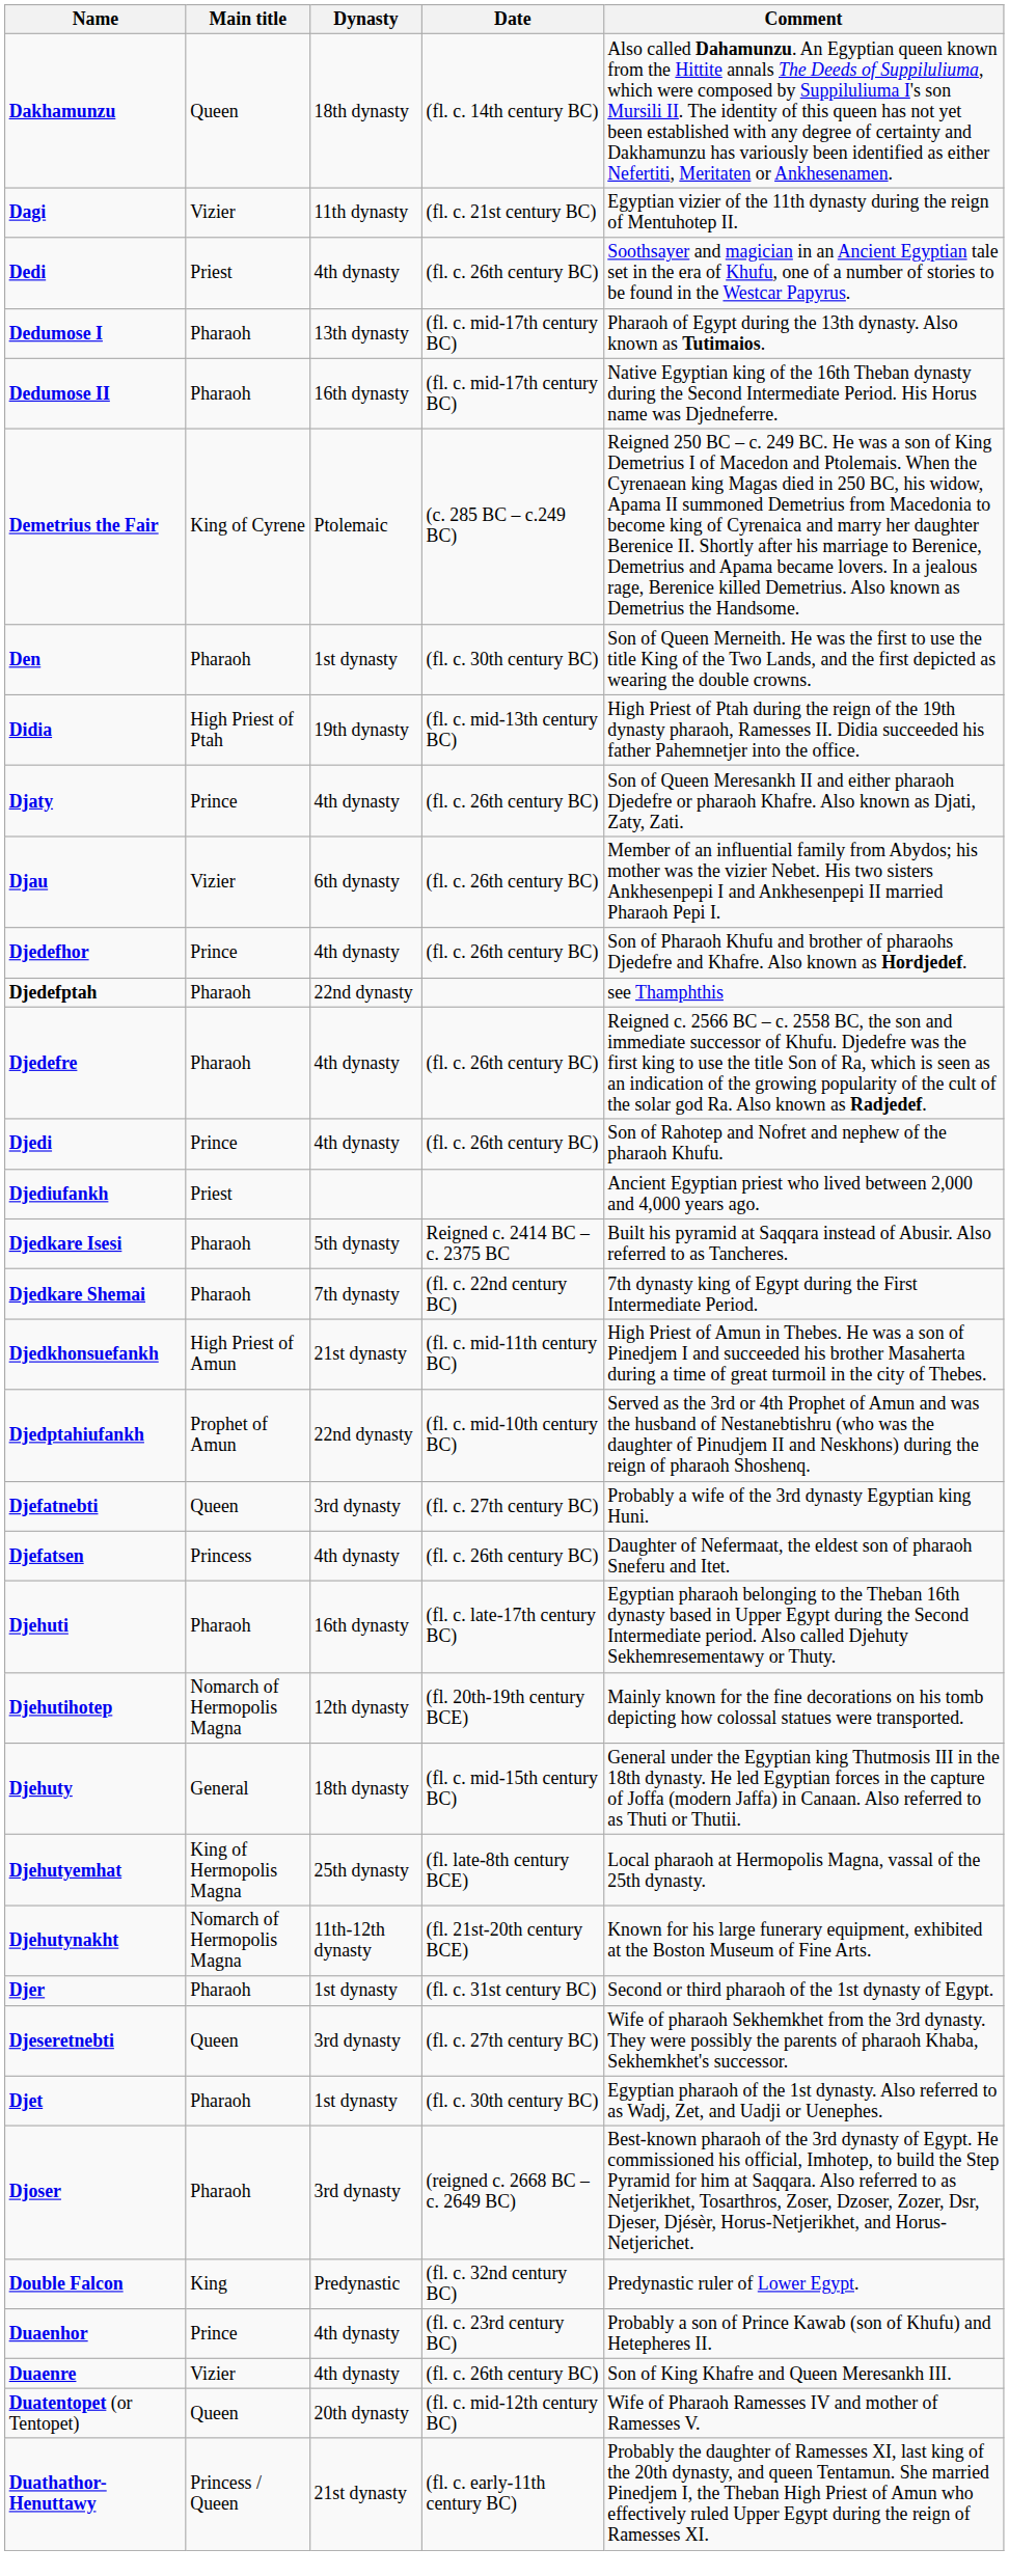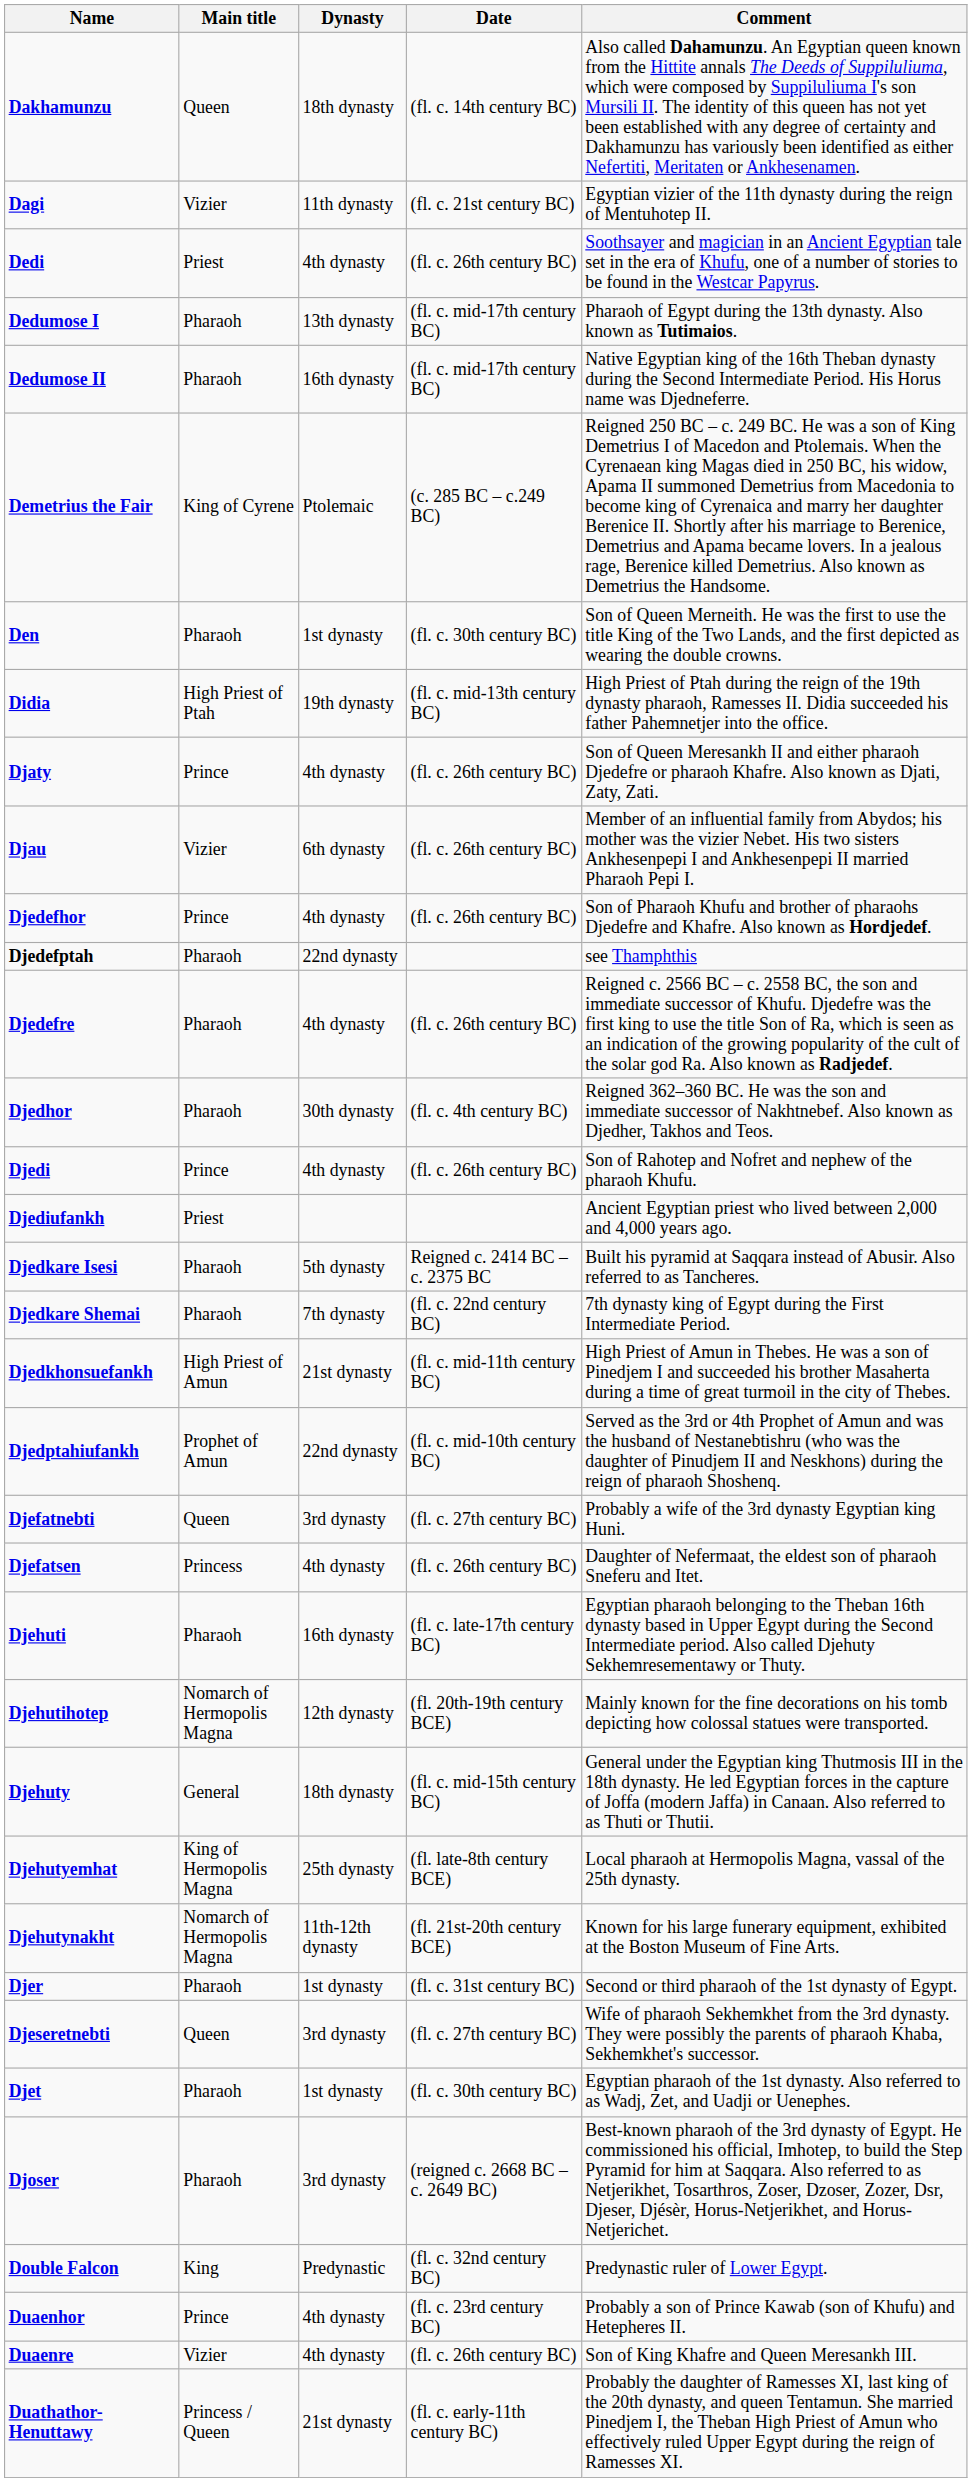+ row: Djedhor | Pharaoh | 30th dynasty | (fl. c. 4th century BC) | Reigned 362–360 BC. He was the son and immediate successor of Nakhtnebef. Also known as Djedher, Takhos and Teos.
- row: Duatentopet (or Tentopet) | Queen | 20th dynasty | (fl. c. mid-12th century BC) | Wife of Pharaoh Ramesses IV and mother of Ramesses V.
